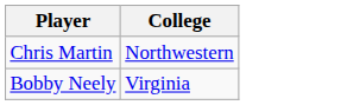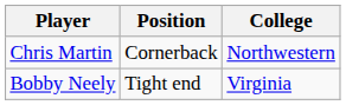+ column: Position | Cornerback | Tight end
